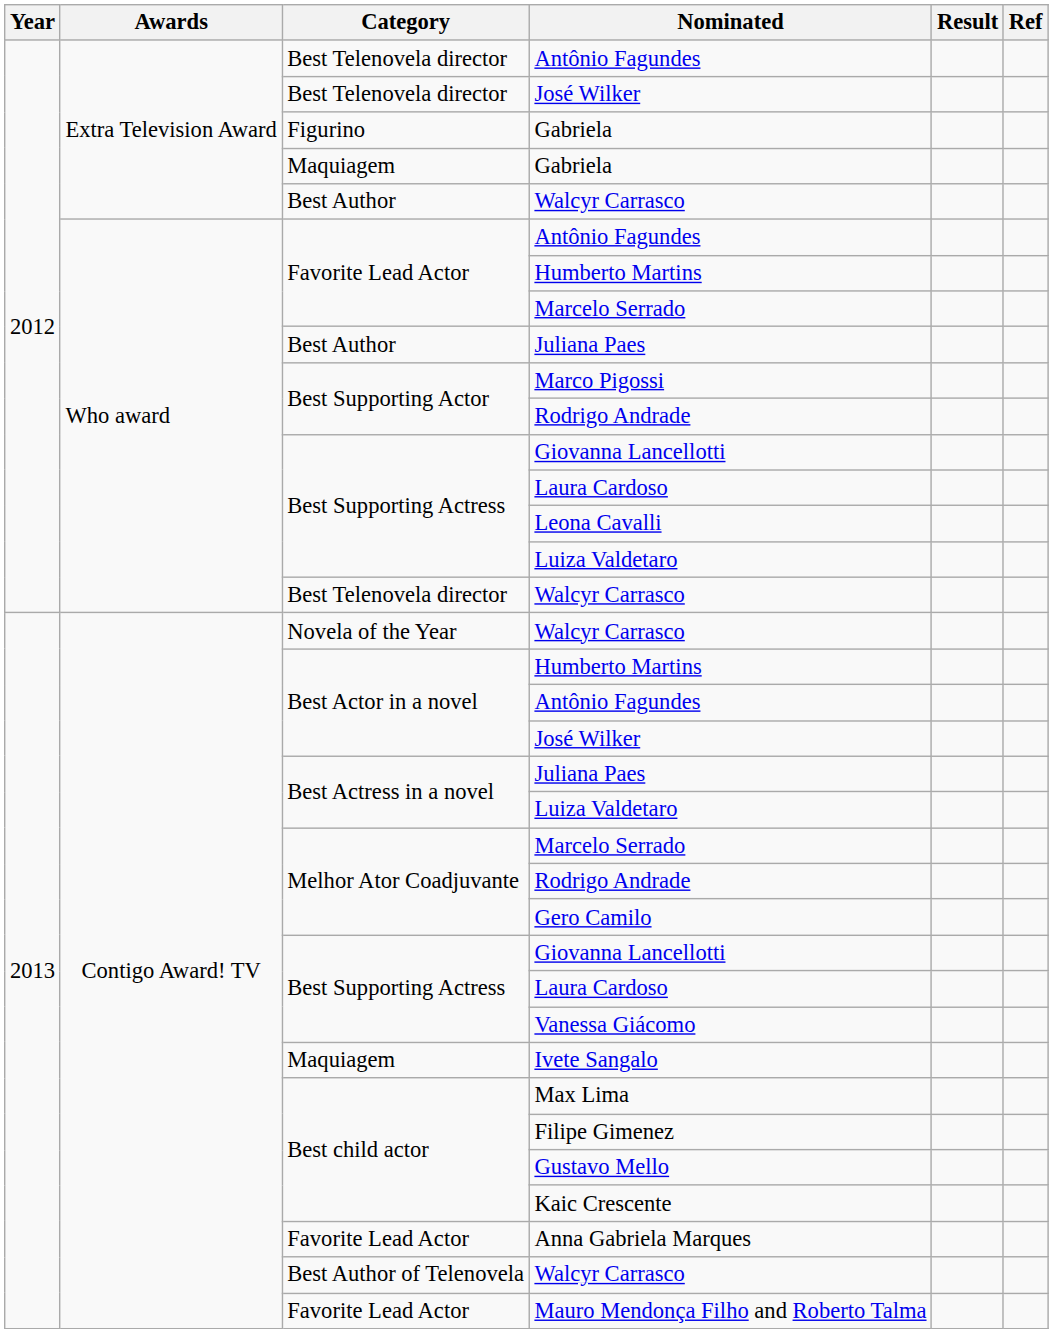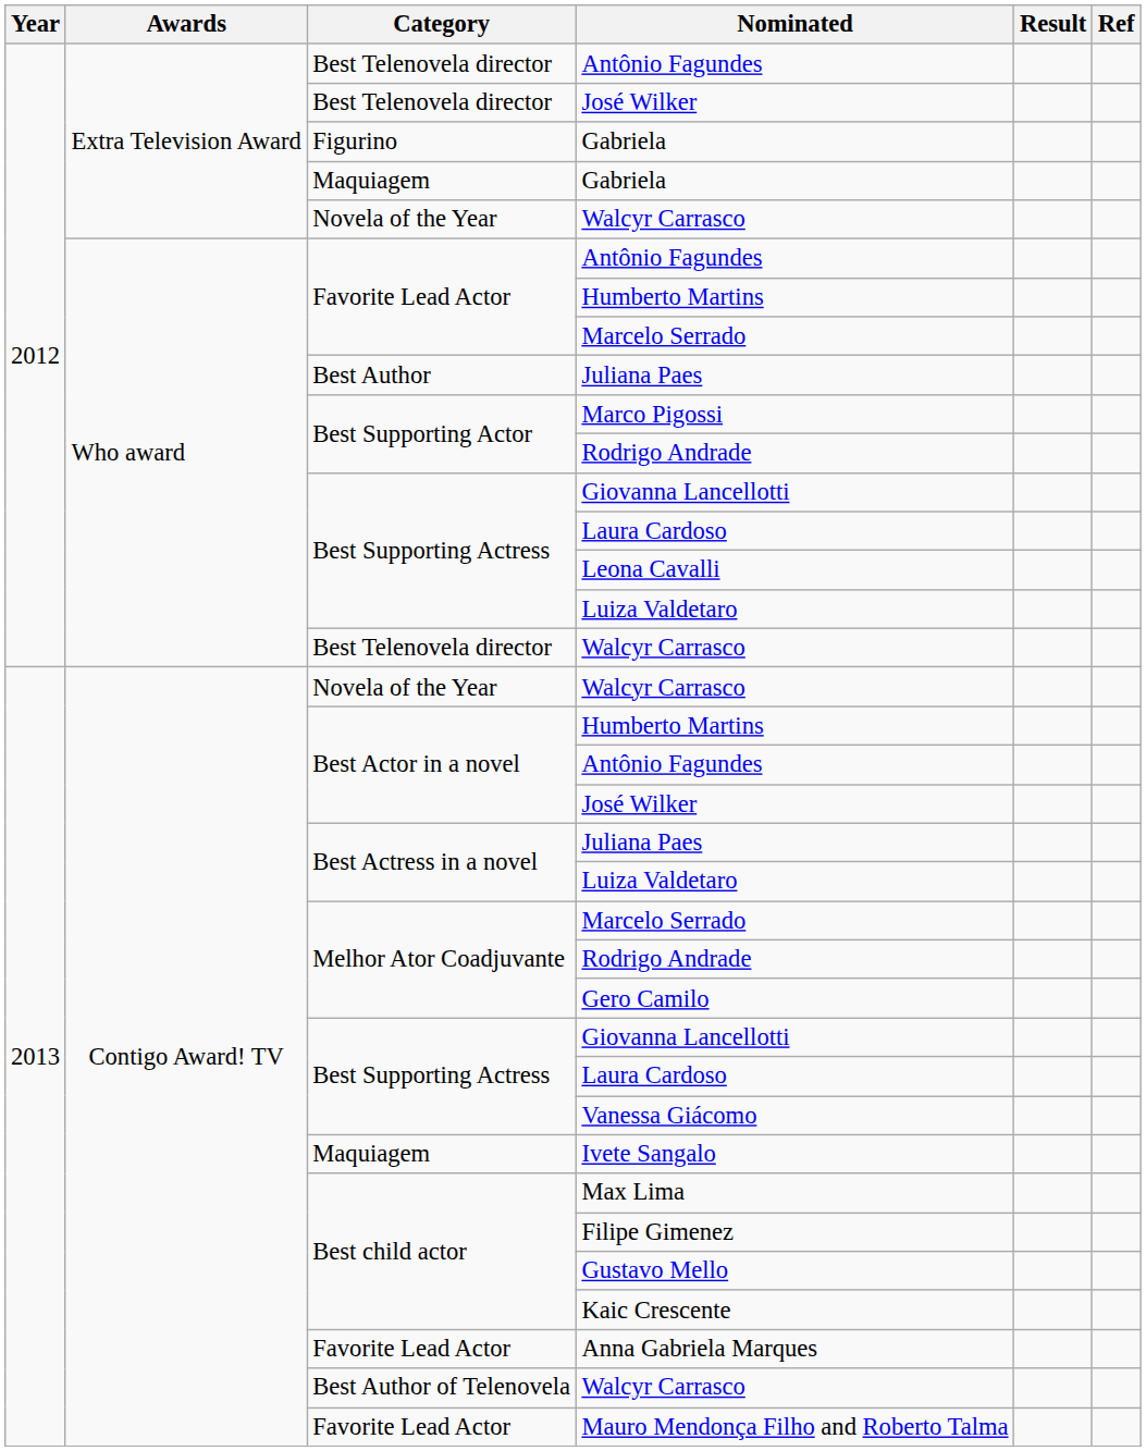Extra Television Award / Walcyr Carrasco | Category: Best Author -> Novela of the Year
